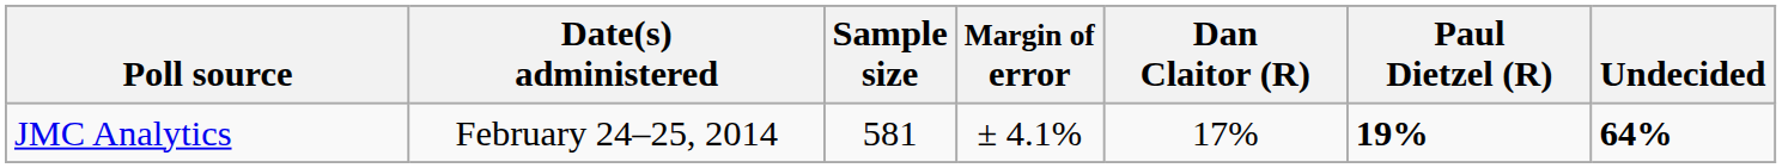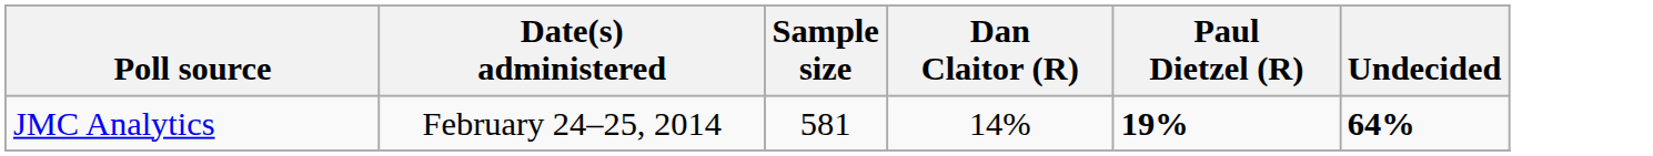- column: Margin of error | ± 4.1%
JMC Analytics | Dan Claitor (R): 17% -> 14%
